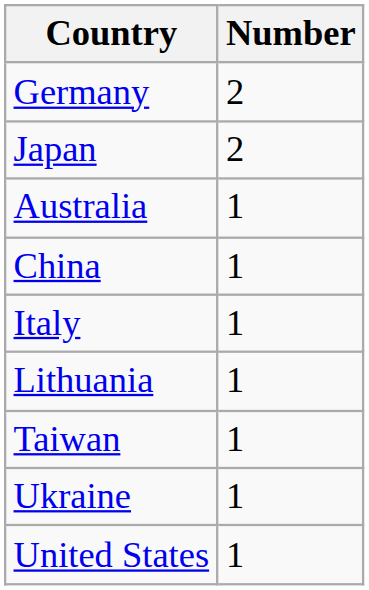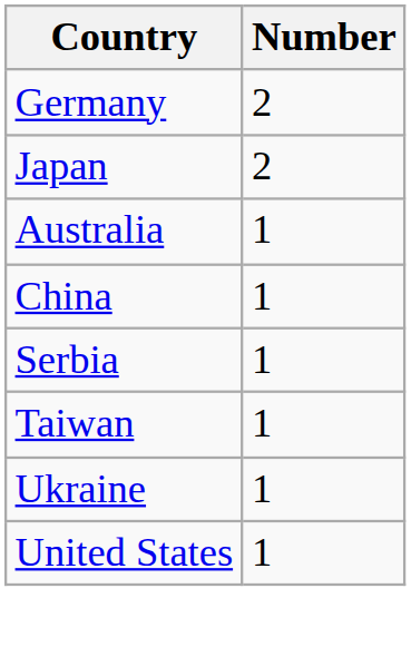- row: Italy | 1
- row: Lithuania | 1
+ row: Serbia | 1
